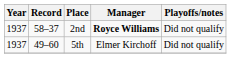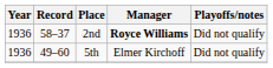2nd | Year: 1937 -> 1936
5th | Year: 1937 -> 1936
